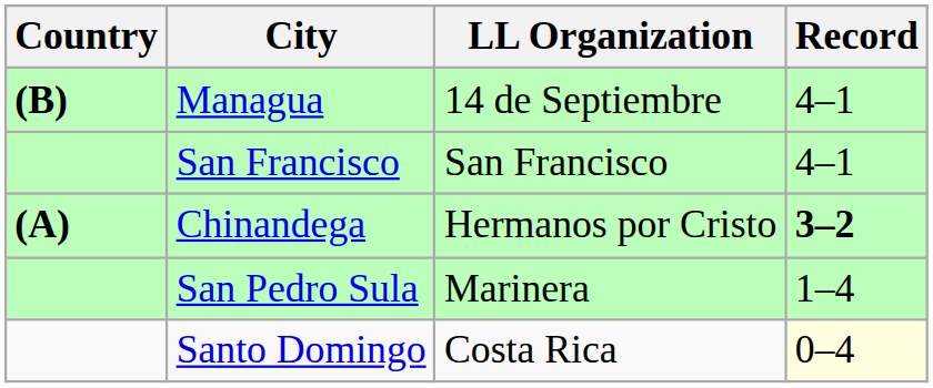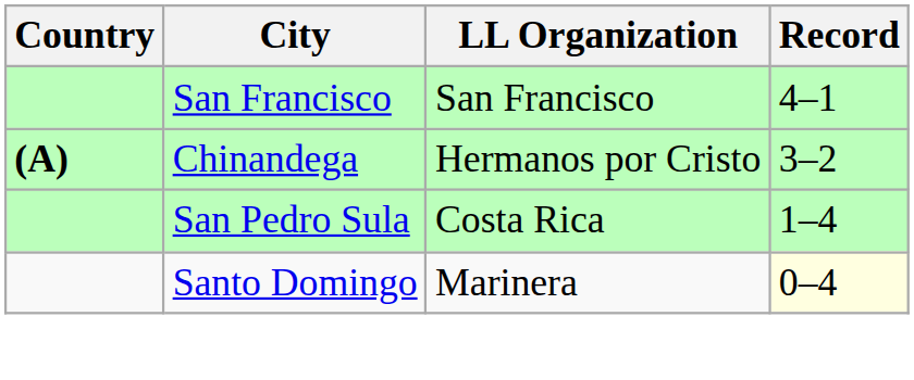- row: (B) | Managua | 14 de Septiembre | 4–1
Chinandega | Record: bold -> normal
San Pedro Sula | LL Organization: Marinera -> Costa Rica
Santo Domingo | LL Organization: Costa Rica -> Marinera
